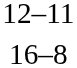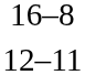rows swapped: 16–8 <-> 12–11
